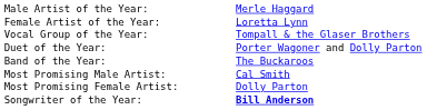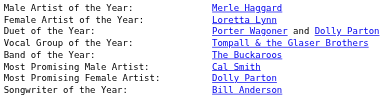rows swapped: Vocal Group of the Year: <-> Duet of the Year:
Songwriter of the Year: | column 2: bold -> normal
